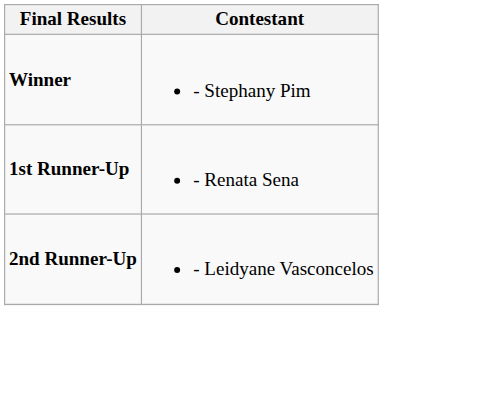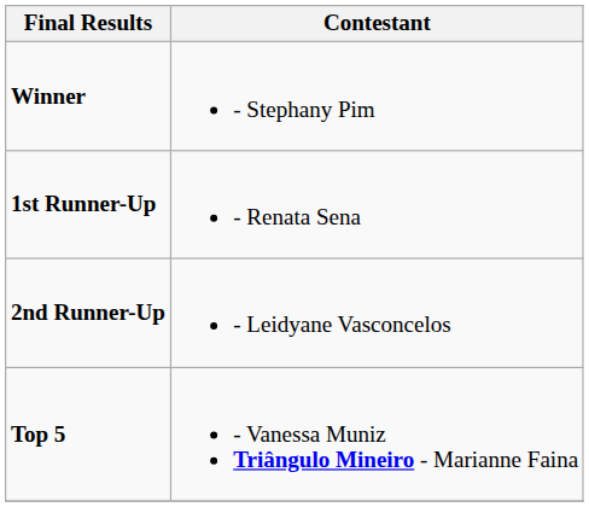+ row: Top 5 | - Vanessa Muniz Triângulo Mineiro - Marianne Faina
